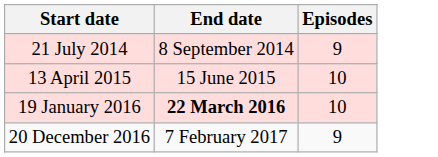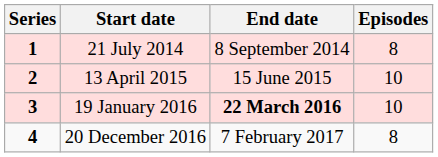+ column: Series | 1 | 2 | 3 | 4
21 July 2014 | Episodes: 9 -> 8
20 December 2016 | Episodes: 9 -> 8
